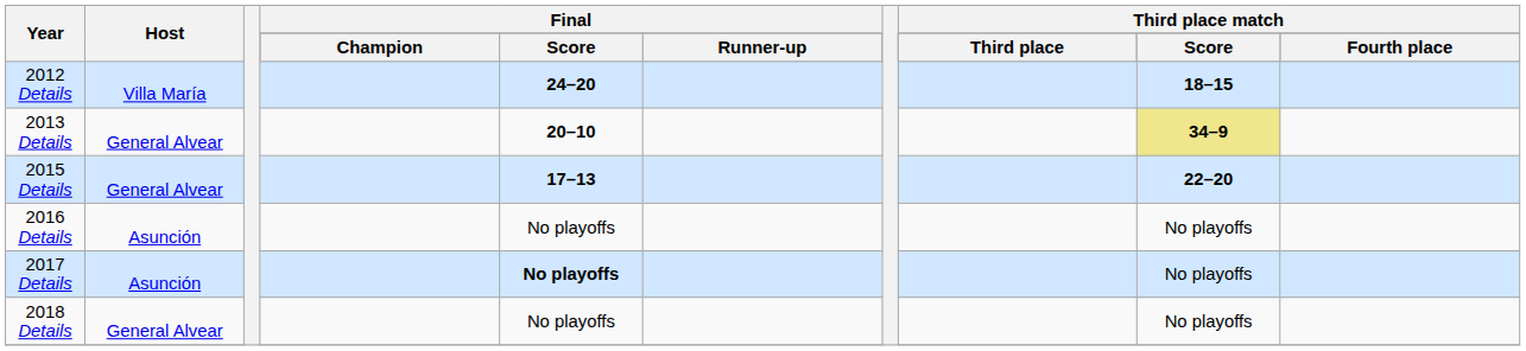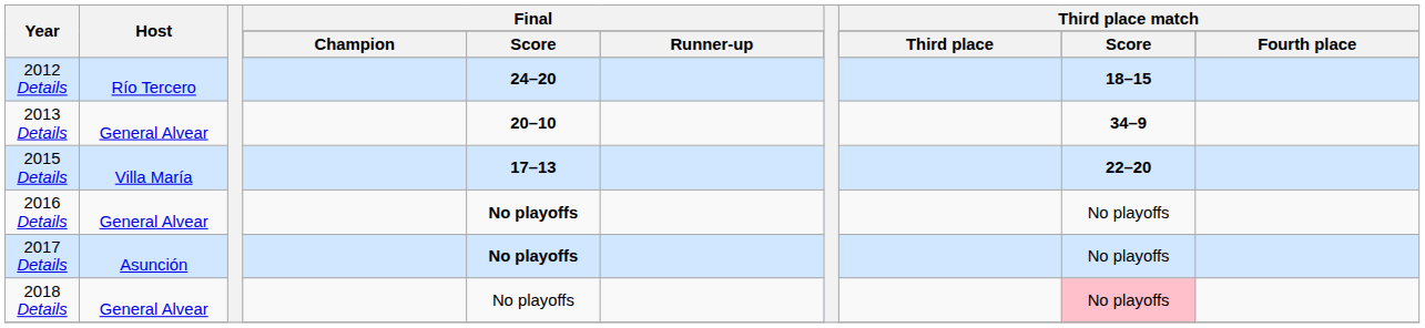2012 Details | Host: Villa María -> Río Tercero
2013 Details | Third place match / Score: khaki background -> no background
2015 Details | Host: General Alvear -> Villa María
2016 Details | Host: Asunción -> General Alvear
2016 Details | Final / Score: normal -> bold
2018 Details | Third place match / Score: no background -> pink background
